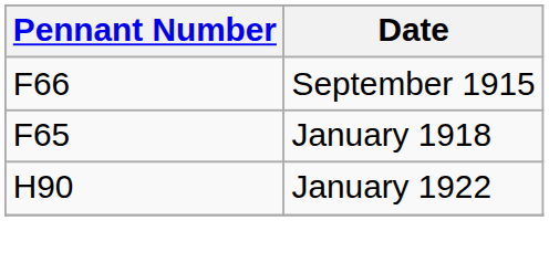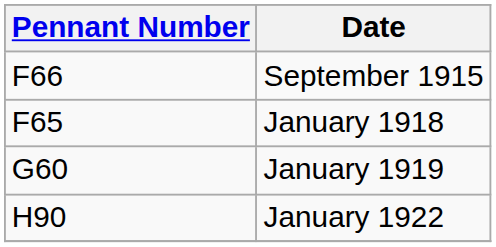+ row: G60 | January 1919
